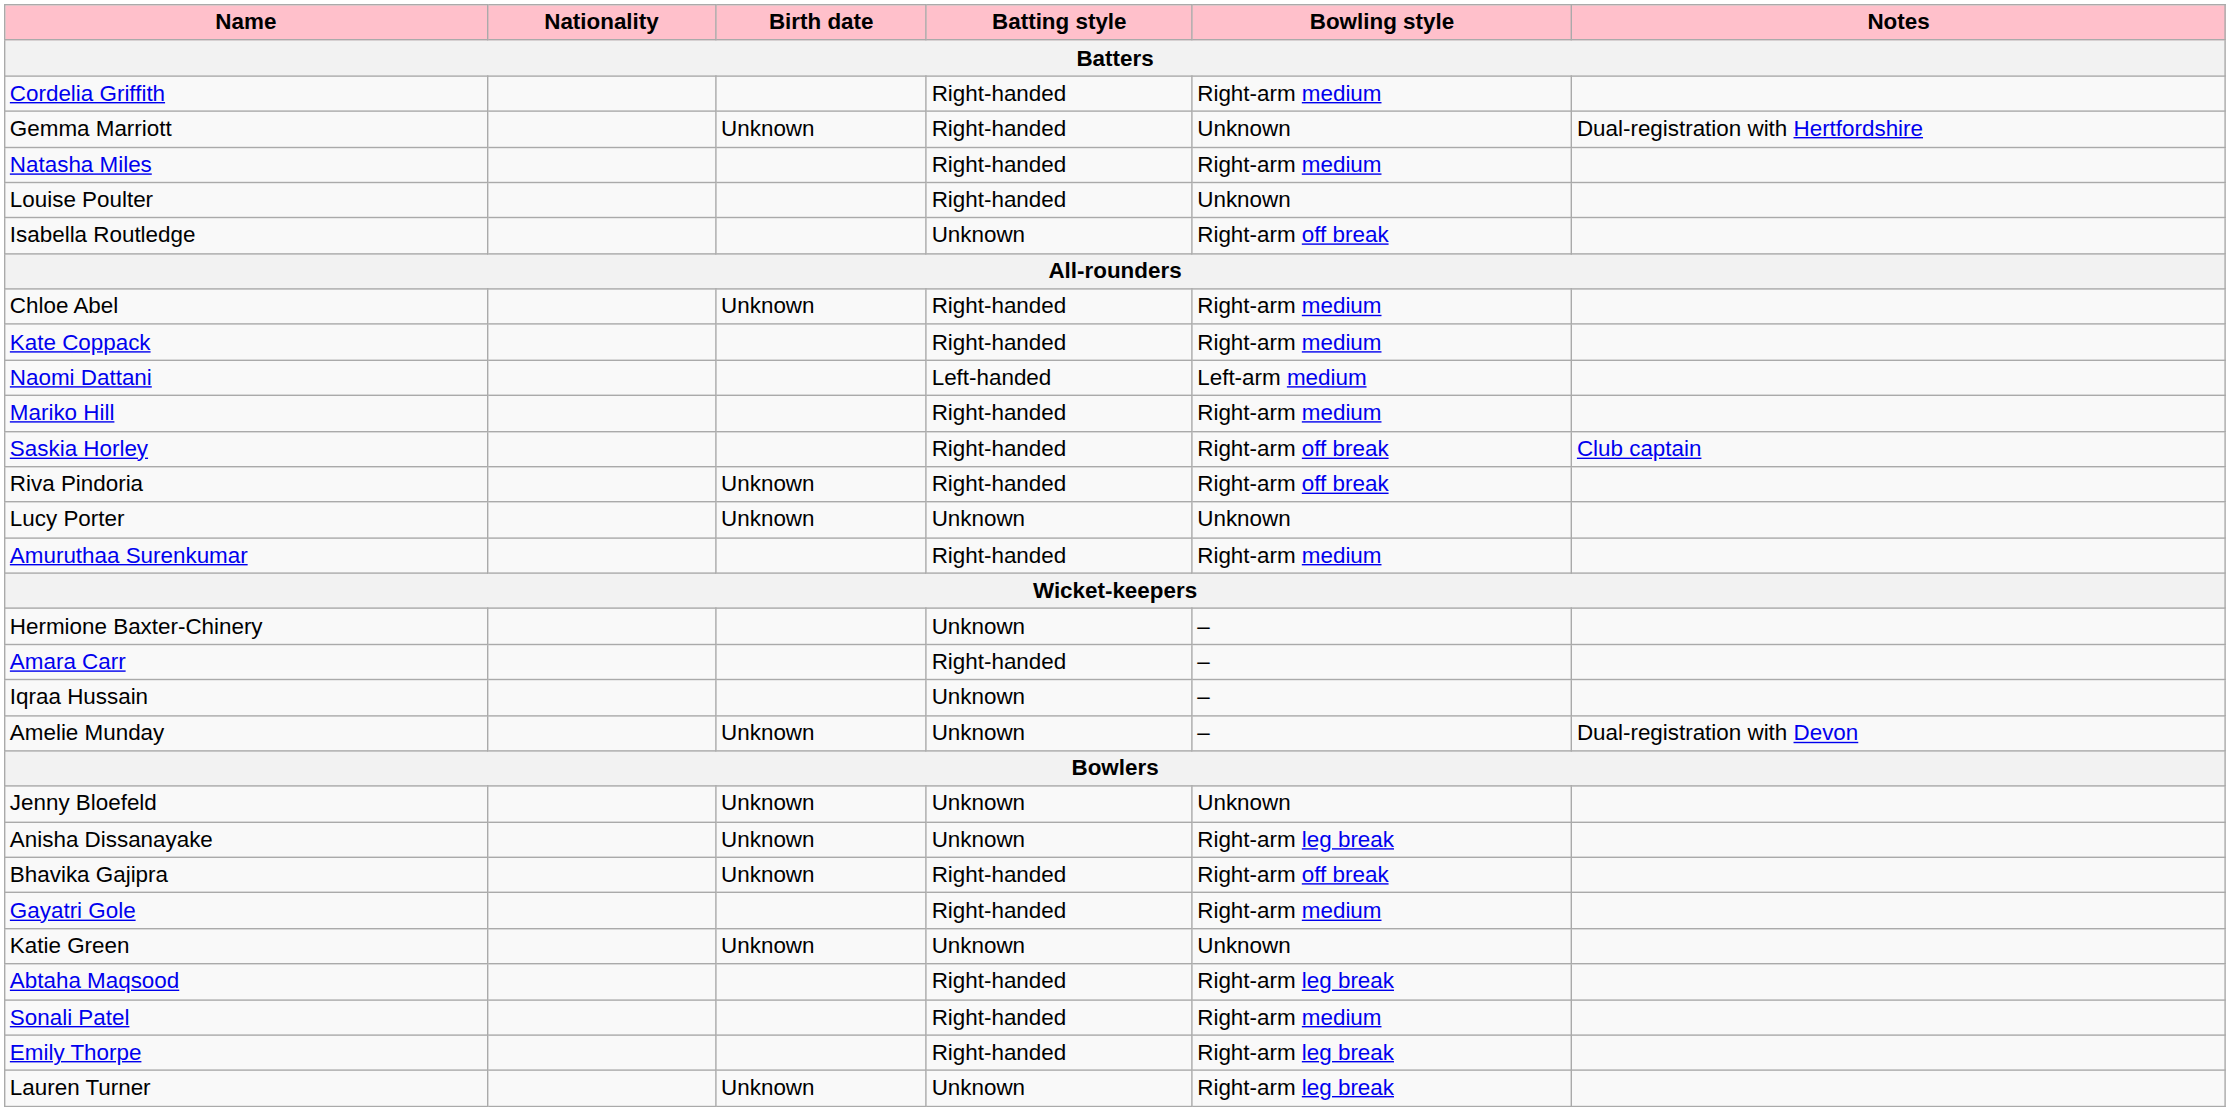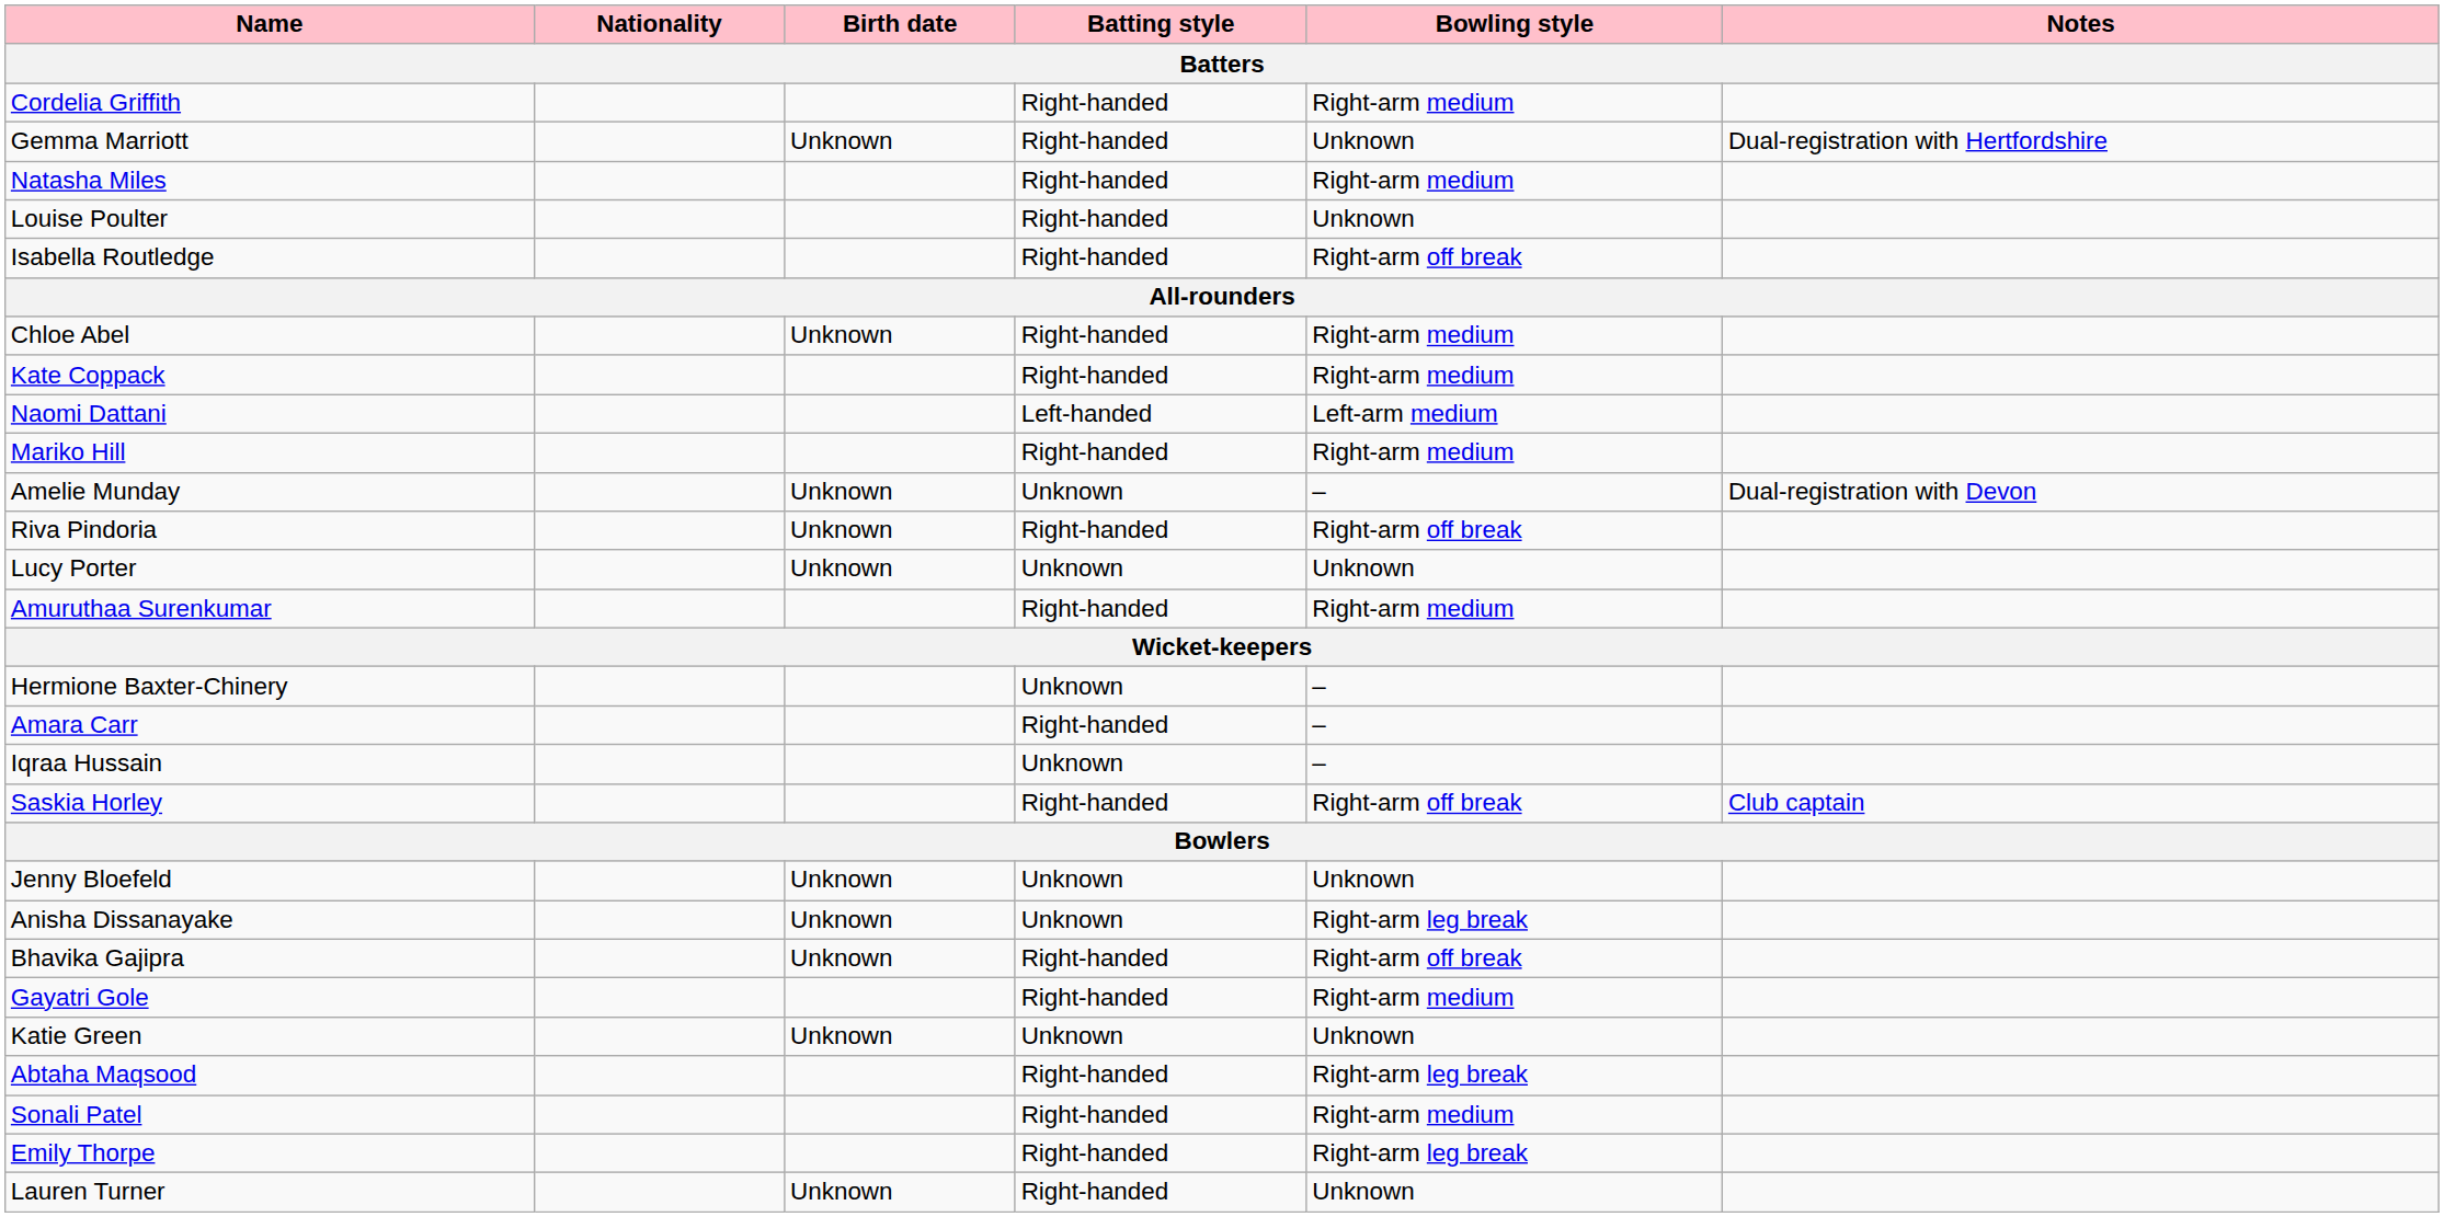Isabella Routledge | Batting style: Unknown -> Right-handed
rows swapped: Saskia Horley <-> Amelie Munday
Lauren Turner | Batting style: Unknown -> Right-handed
Lauren Turner | Bowling style: Right-arm leg break -> Unknown
